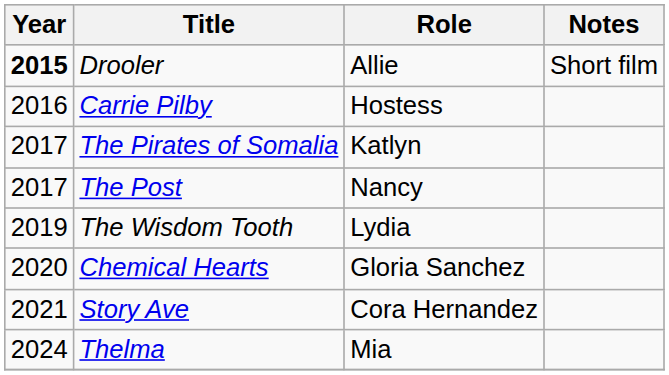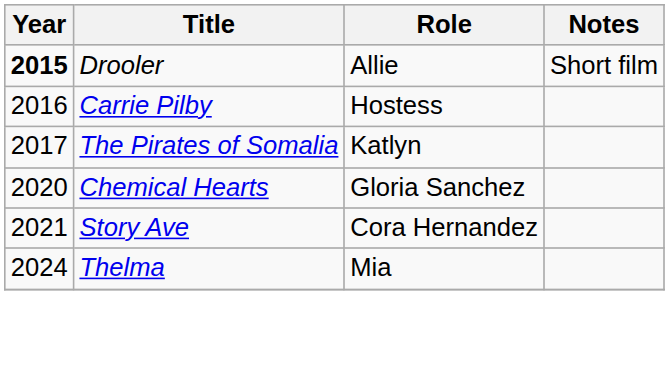- row: 2017 | The Post | Nancy
- row: 2019 | The Wisdom Tooth | Lydia
